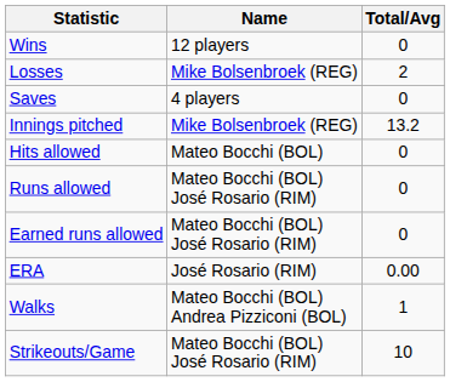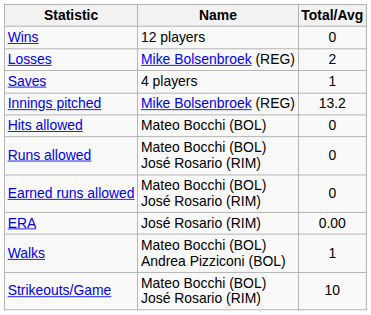Saves | Total/Avg: 0 -> 1
